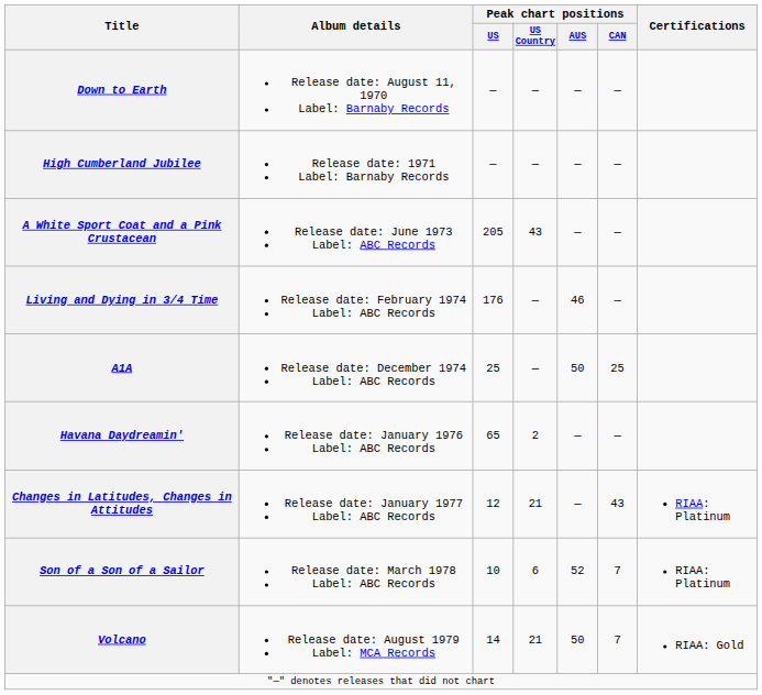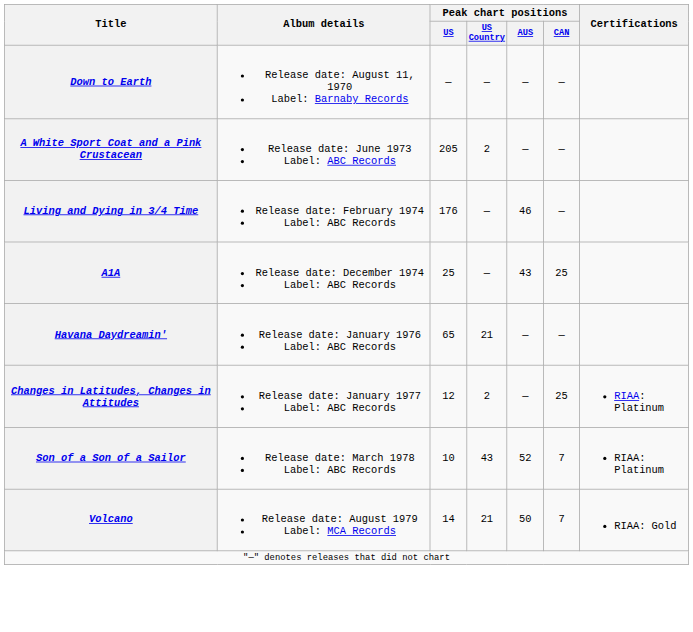- row: High Cumberland Jubilee | Release date: 1971 Label: Barnaby Records | — | — | — | —
A White Sport Coat and a Pink Crustacean | Peak chart positions / US Country: 43 -> 2
A1A | Peak chart positions / AUS: 50 -> 43
Havana Daydreamin' | Peak chart positions / US Country: 2 -> 21
Changes in Latitudes, Changes in Attitudes | Peak chart positions / US Country: 21 -> 2
Changes in Latitudes, Changes in Attitudes | Peak chart positions / CAN: 43 -> 25
Son of a Son of a Sailor | Peak chart positions / US Country: 6 -> 43
